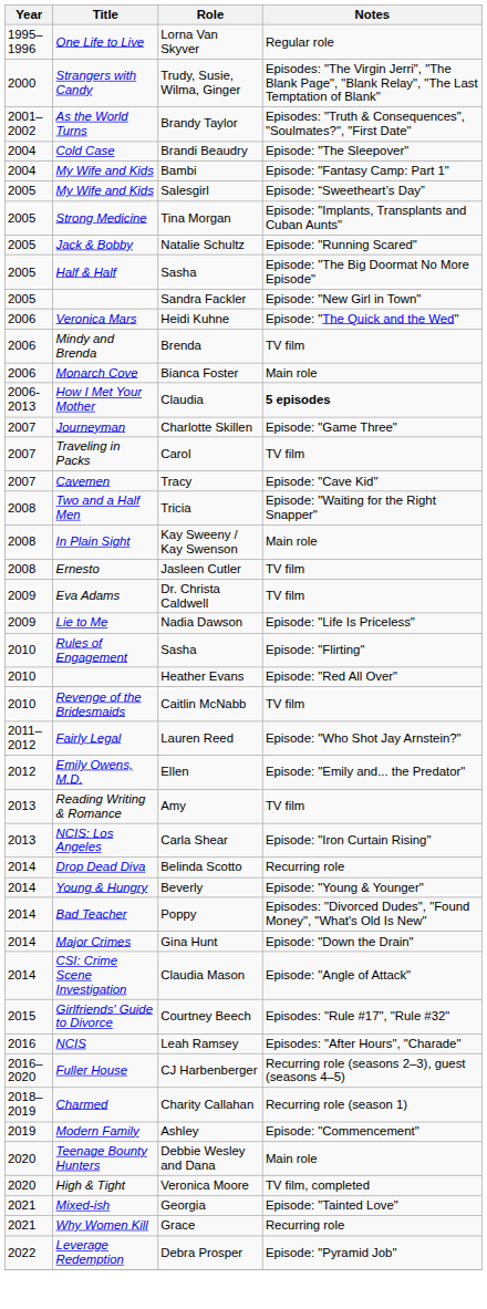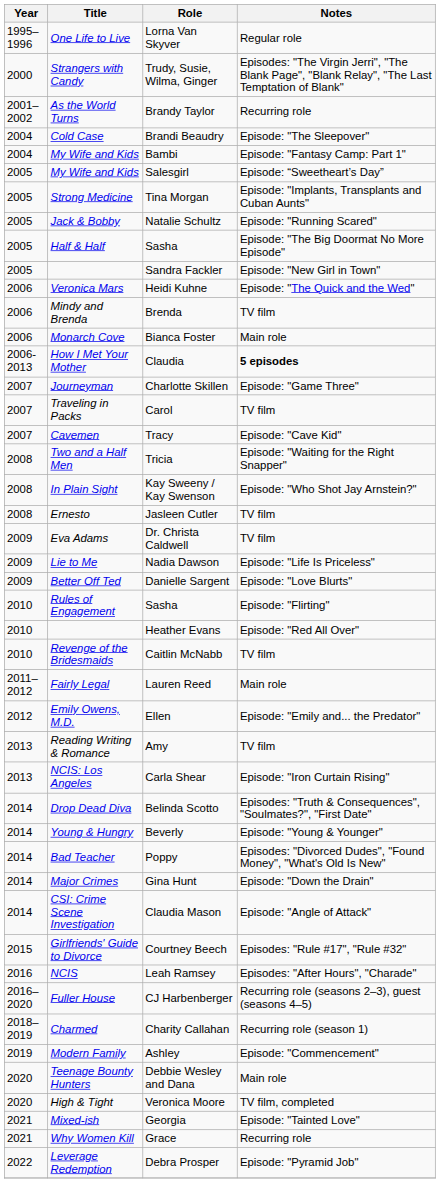Brandy Taylor | Notes: Episodes: "Truth & Consequences", "Soulmates?", "First Date" -> Recurring role
Kay Sweeny / Kay Swenson | Notes: Main role -> Episode: "Who Shot Jay Arnstein?"
+ row: 2009 | Better Off Ted | Danielle Sargent | Episode: "Love Blurts"
Lauren Reed | Notes: Episode: "Who Shot Jay Arnstein?" -> Main role
Belinda Scotto | Notes: Recurring role -> Episodes: "Truth & Consequences", "Soulmates?", "First Date"
